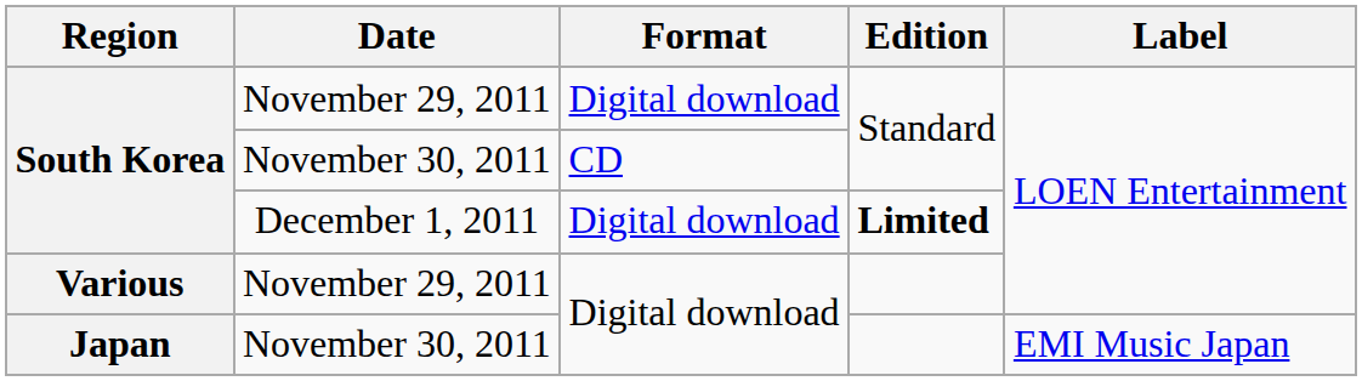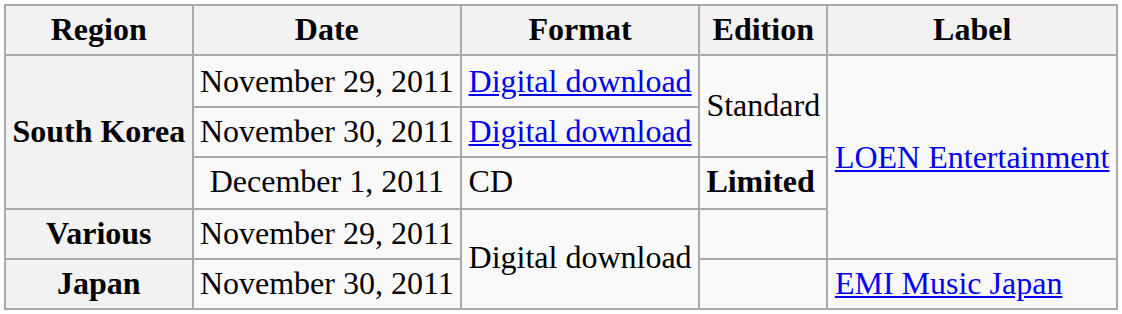South Korea / November 30, 2011 | Format: CD -> Digital download
South Korea / December 1, 2011 | Format: Digital download -> CD
